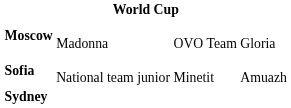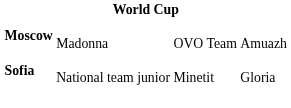Moscow | column 4: Gloria -> Amuazh
Sofia | column 4: Amuazh -> Gloria
- row: Sydney
